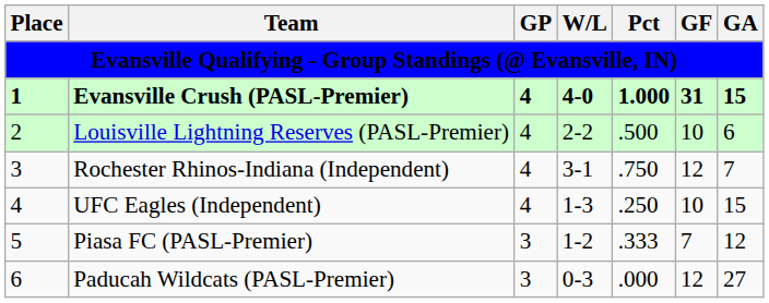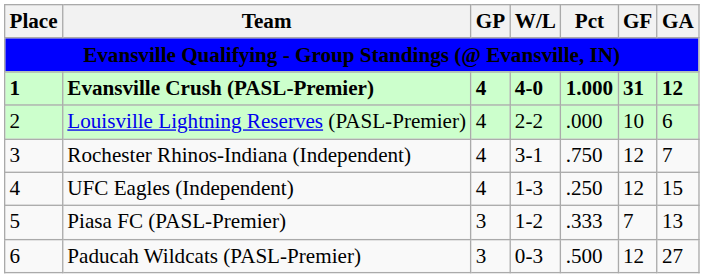Evansville Crush (PASL-Premier) | GA: 15 -> 12
Louisville Lightning Reserves (PASL-Premier) | Pct: .500 -> .000
UFC Eagles (Independent) | GF: 10 -> 12
Piasa FC (PASL-Premier) | GA: 12 -> 13
Paducah Wildcats (PASL-Premier) | Pct: .000 -> .500
